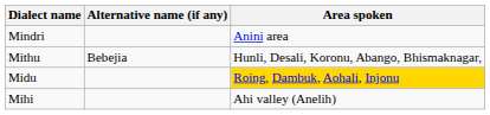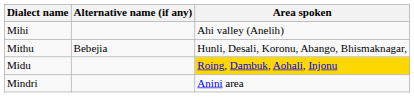rows swapped: Mindri <-> Mihi
